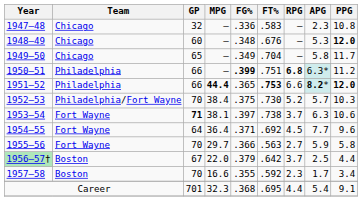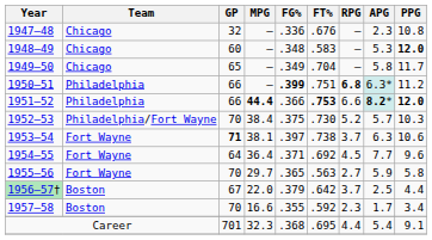1947–48 | FT%: .583 -> .676
1948–49 | FT%: .676 -> .583
1951–52 | FG%: .365 -> .366
1955–56 | FG%: .366 -> .365
